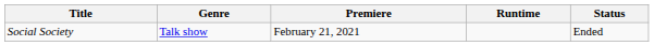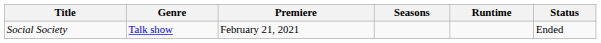+ column: Seasons
